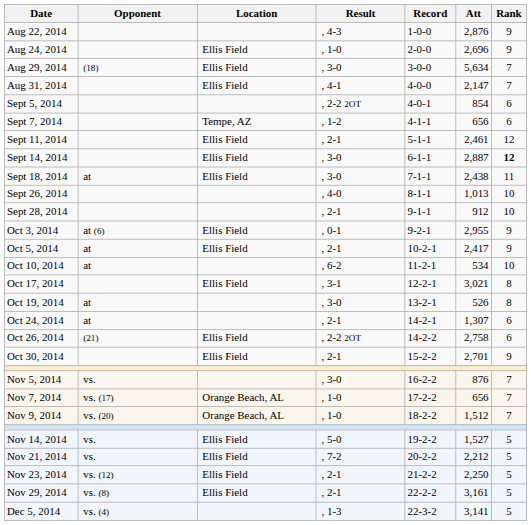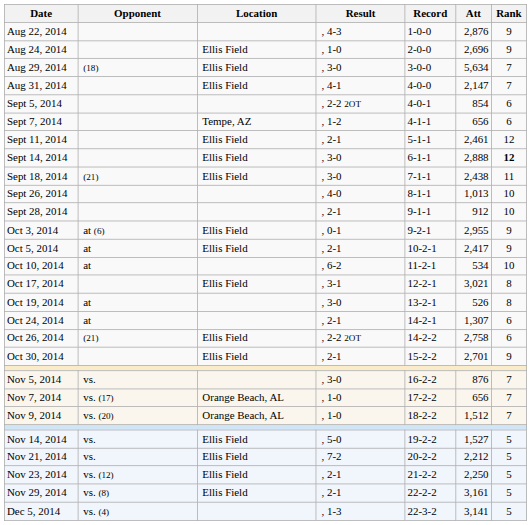Sept 14, 2014 | Att: 2,887 -> 2,888
Sept 18, 2014 | Opponent: at -> (21)
